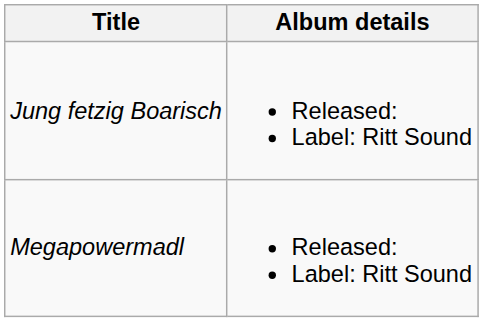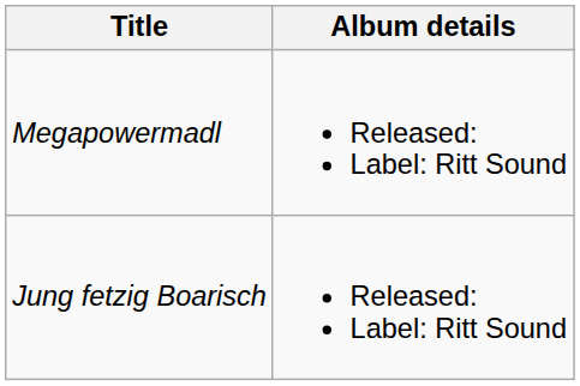rows swapped: Megapowermadl <-> Jung fetzig Boarisch
